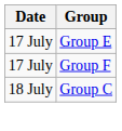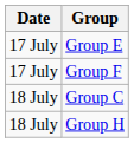+ row: 18 July | Group H
